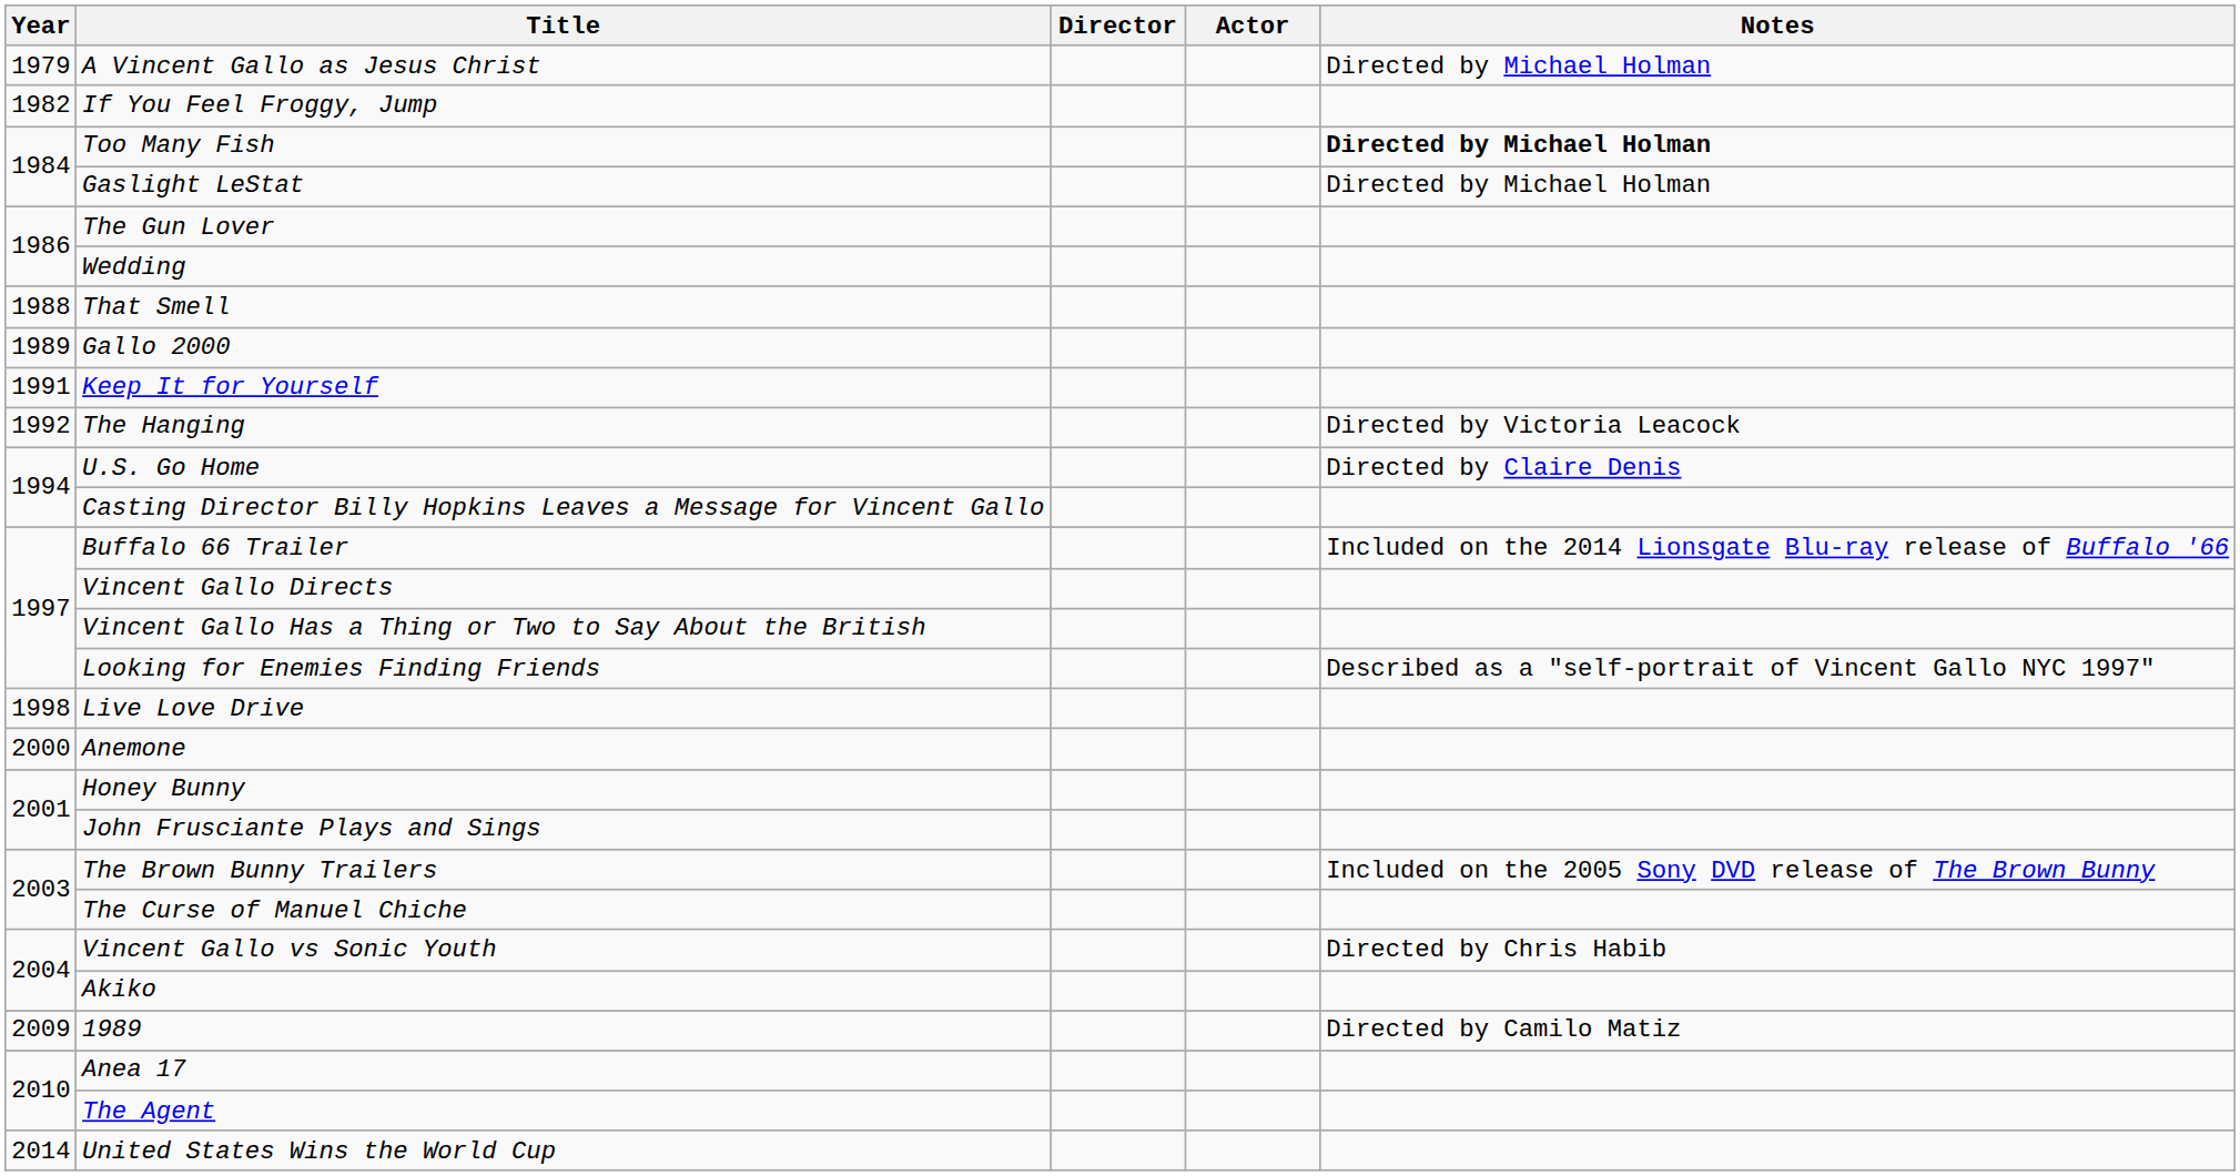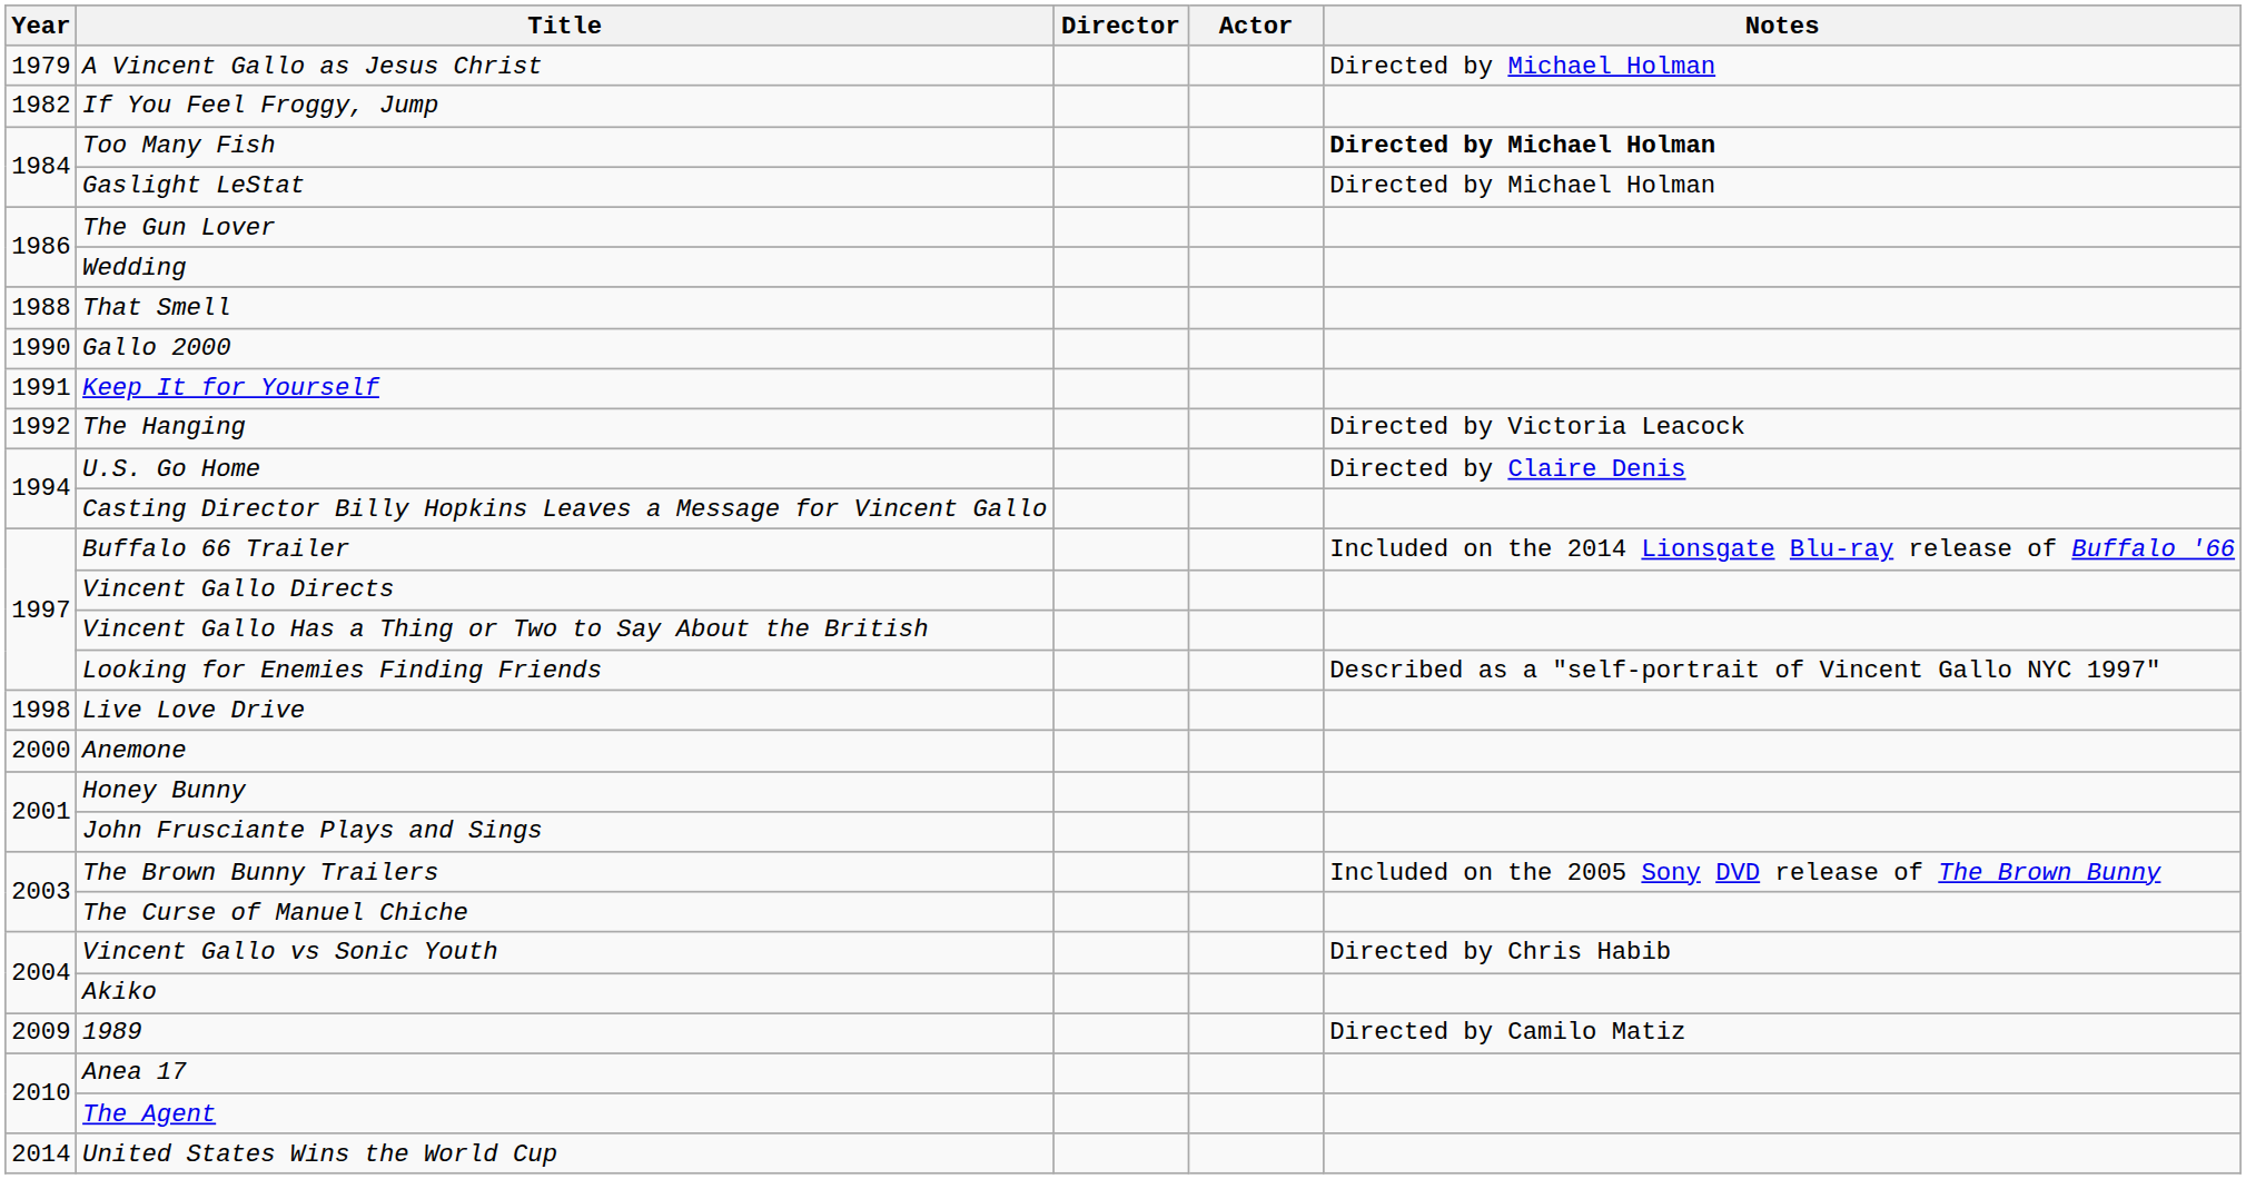Gallo 2000 | Year: 1989 -> 1990
